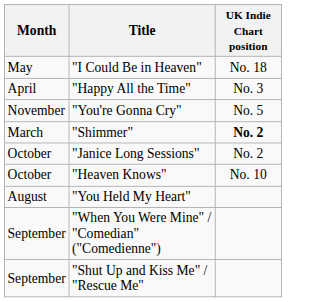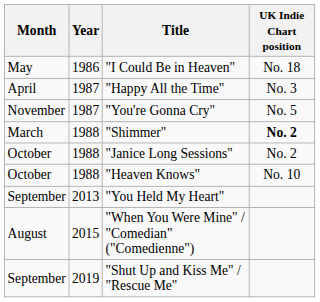+ column: Year | 1986 | 1987 | 1987 | 1988 | 1988 | 1988 | 2013 | 2015 | 2019
"You Held My Heart" | Month: August -> September
"When You Were Mine" / "Comedian" ("Comedienne") | Month: September -> August
